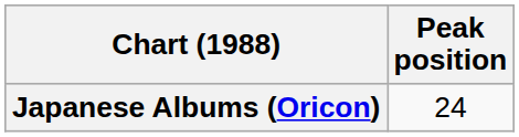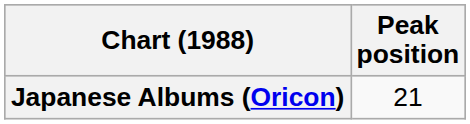Japanese Albums (Oricon) | Peak position: 24 -> 21
